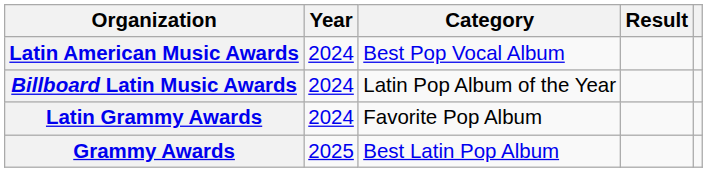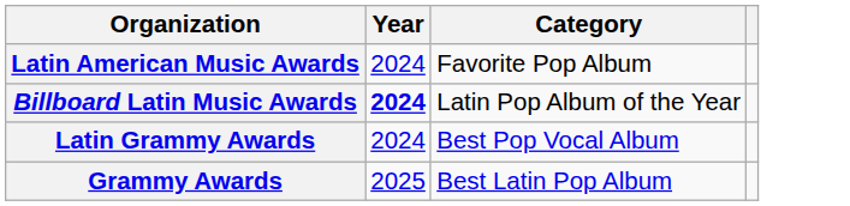- column: Result
Latin American Music Awards | Category: Best Pop Vocal Album -> Favorite Pop Album
Billboard Latin Music Awards | Year: normal -> bold
Latin Grammy Awards | Category: Favorite Pop Album -> Best Pop Vocal Album
